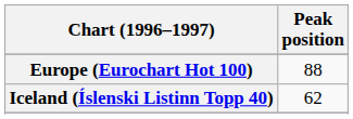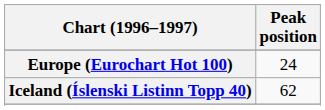Europe (Eurochart Hot 100) | Peak position: 88 -> 24
